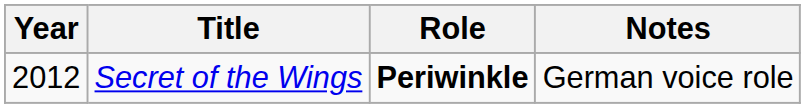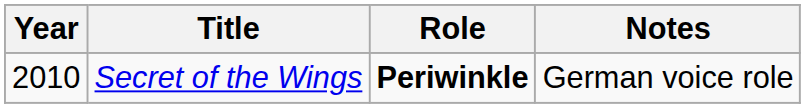Secret of the Wings | Year: 2012 -> 2010
